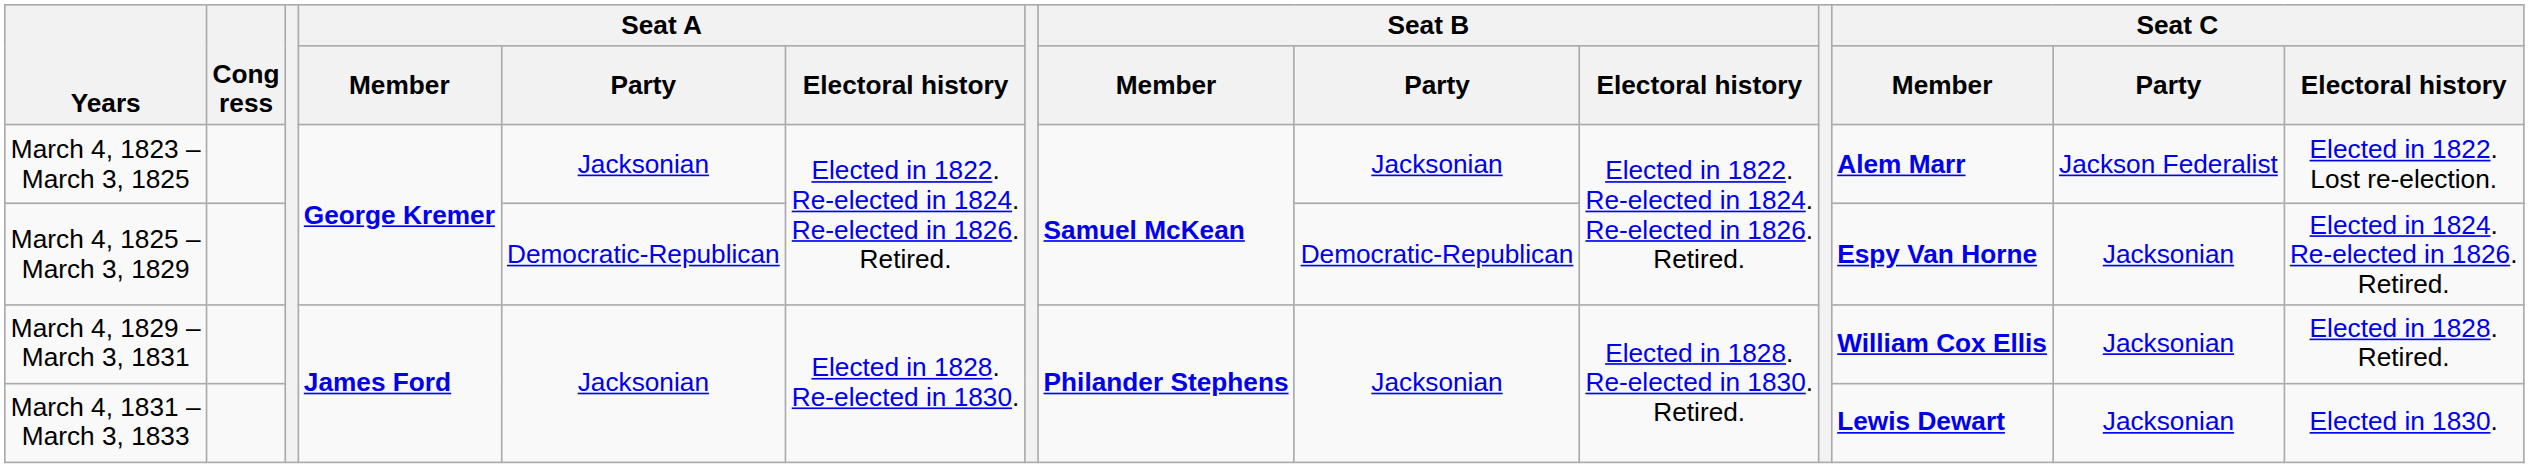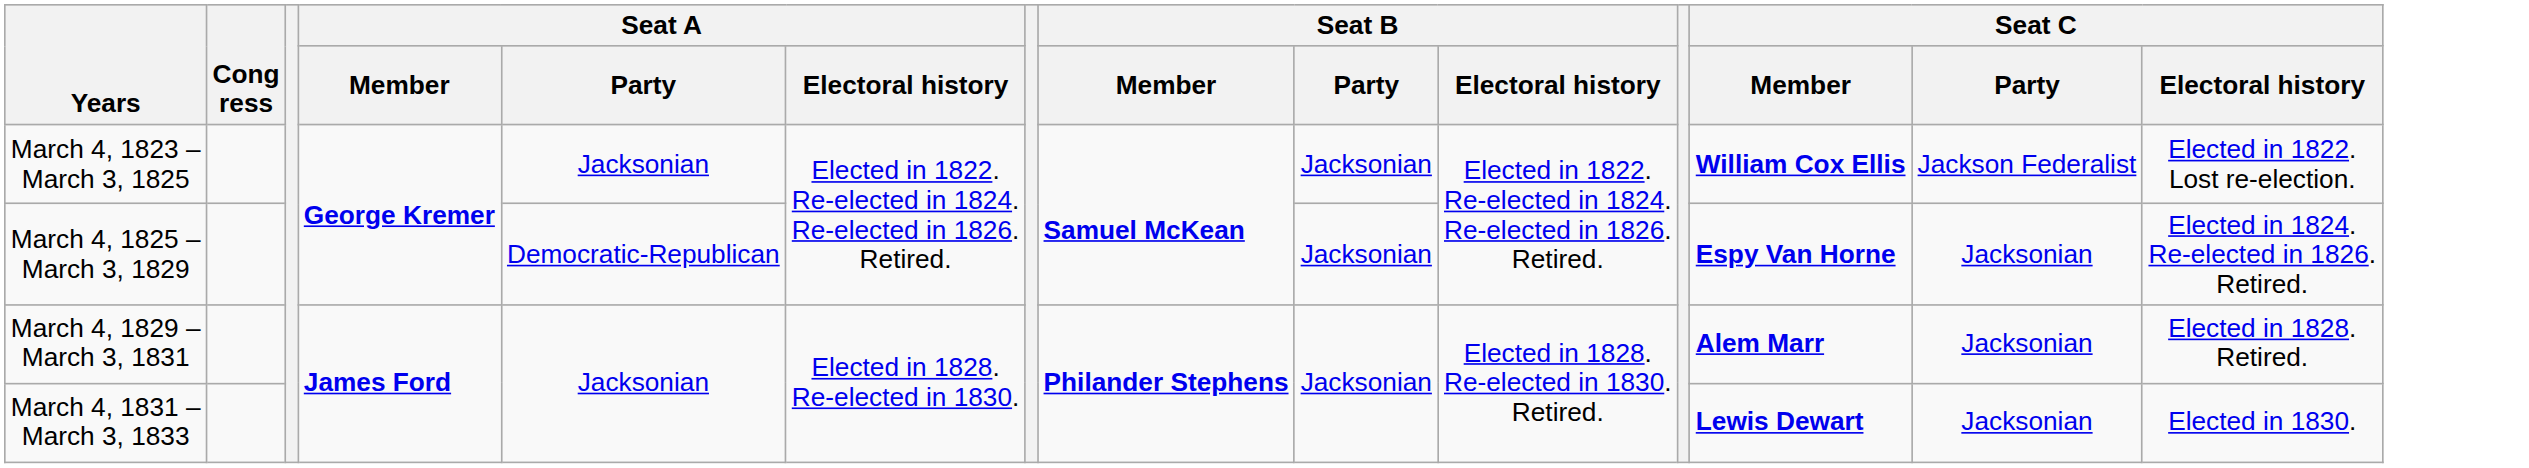March 4, 1823 – March 3, 1825 | Seat C / Member: Alem Marr -> William Cox Ellis
March 4, 1825 – March 3, 1829 | Seat B / Party: Democratic-Republican -> Jacksonian
March 4, 1829 – March 3, 1831 | Seat C / Member: William Cox Ellis -> Alem Marr
